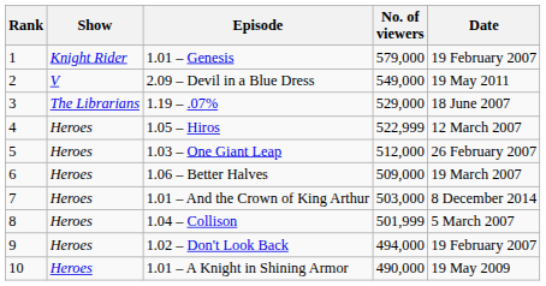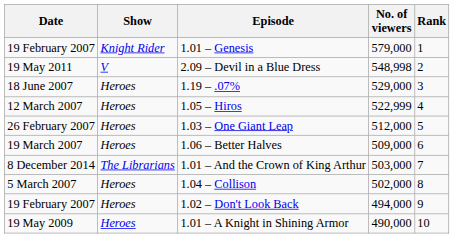columns swapped: Rank <-> Date
2.09 – Devil in a Blue Dress | No. of viewers: 549,000 -> 548,998
1.19 – .07% | Show: The Librarians -> Heroes
1.01 – And the Crown of King Arthur | Show: Heroes -> The Librarians
1.04 – Collison | No. of viewers: 501,999 -> 502,000
